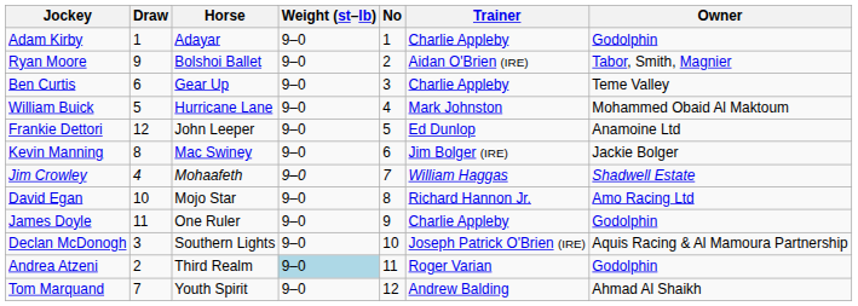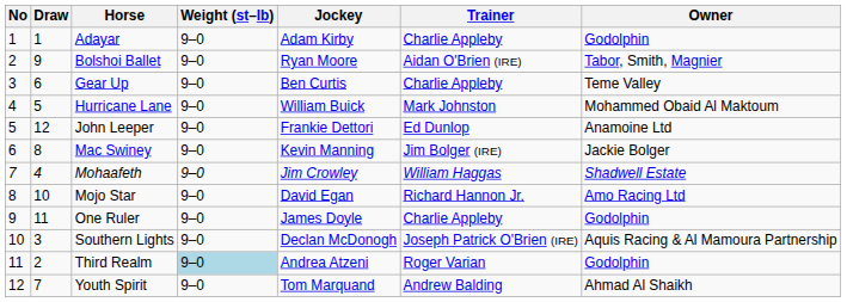columns swapped: No <-> Jockey
